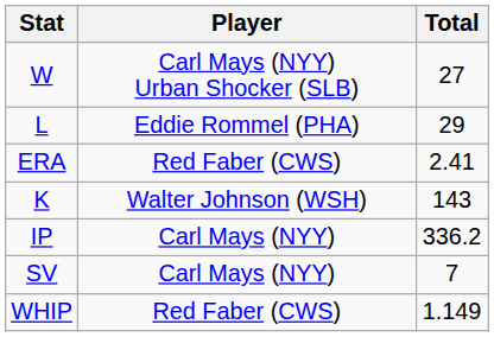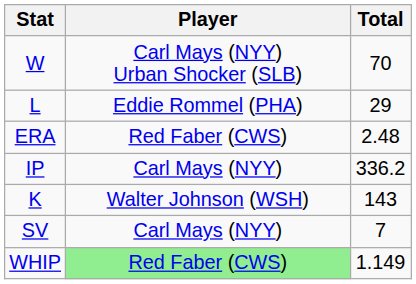W | Total: 27 -> 70
ERA | Total: 2.41 -> 2.48
rows swapped: K <-> IP
WHIP | Player: no background -> lightgreen background
